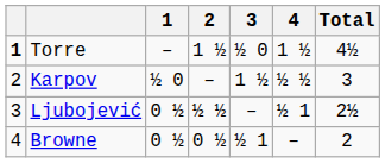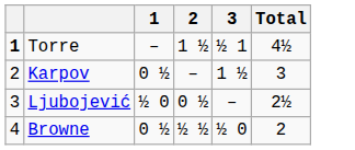- column: 4 | 1 ½ | ½ ½ | ½ 1 | –
Torre | 3: ½ 0 -> ½ 1
Karpov | 1: ½ 0 -> 0 ½
Ljubojević | 1: 0 ½ -> ½ 0
Ljubojević | 2: ½ ½ -> 0 ½
Browne | 2: 0 ½ -> ½ ½
Browne | 3: ½ 1 -> ½ 0
